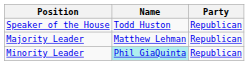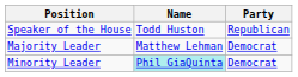Majority Leader | Party: Republican -> Democrat
Minority Leader | Party: Republican -> Democrat
